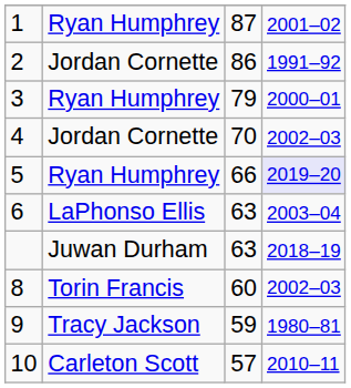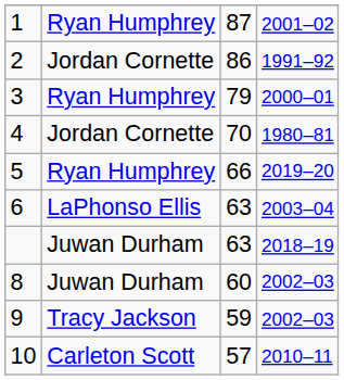4 | column 4: 2002–03 -> 1980–81
5 | column 4: lavender background -> no background
8 | column 2: Torin Francis -> Juwan Durham
9 | column 4: 1980–81 -> 2002–03
